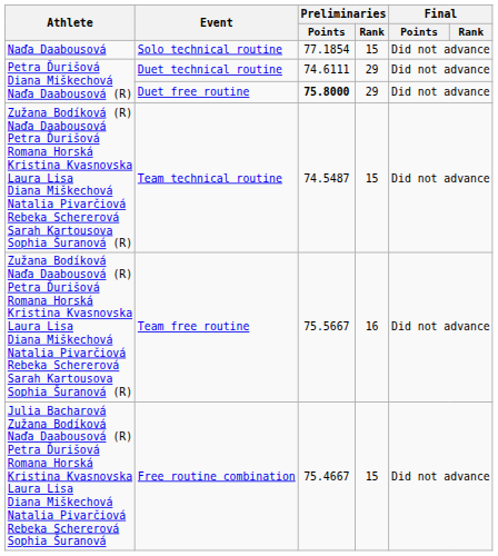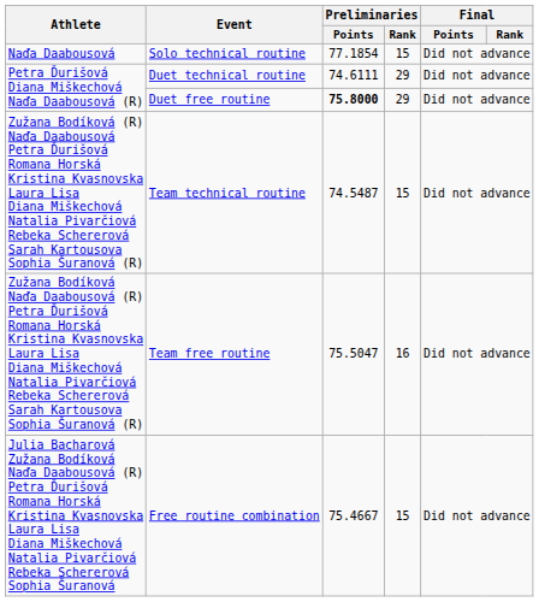Team free routine | Preliminaries / Points: 75.5667 -> 75.5047
